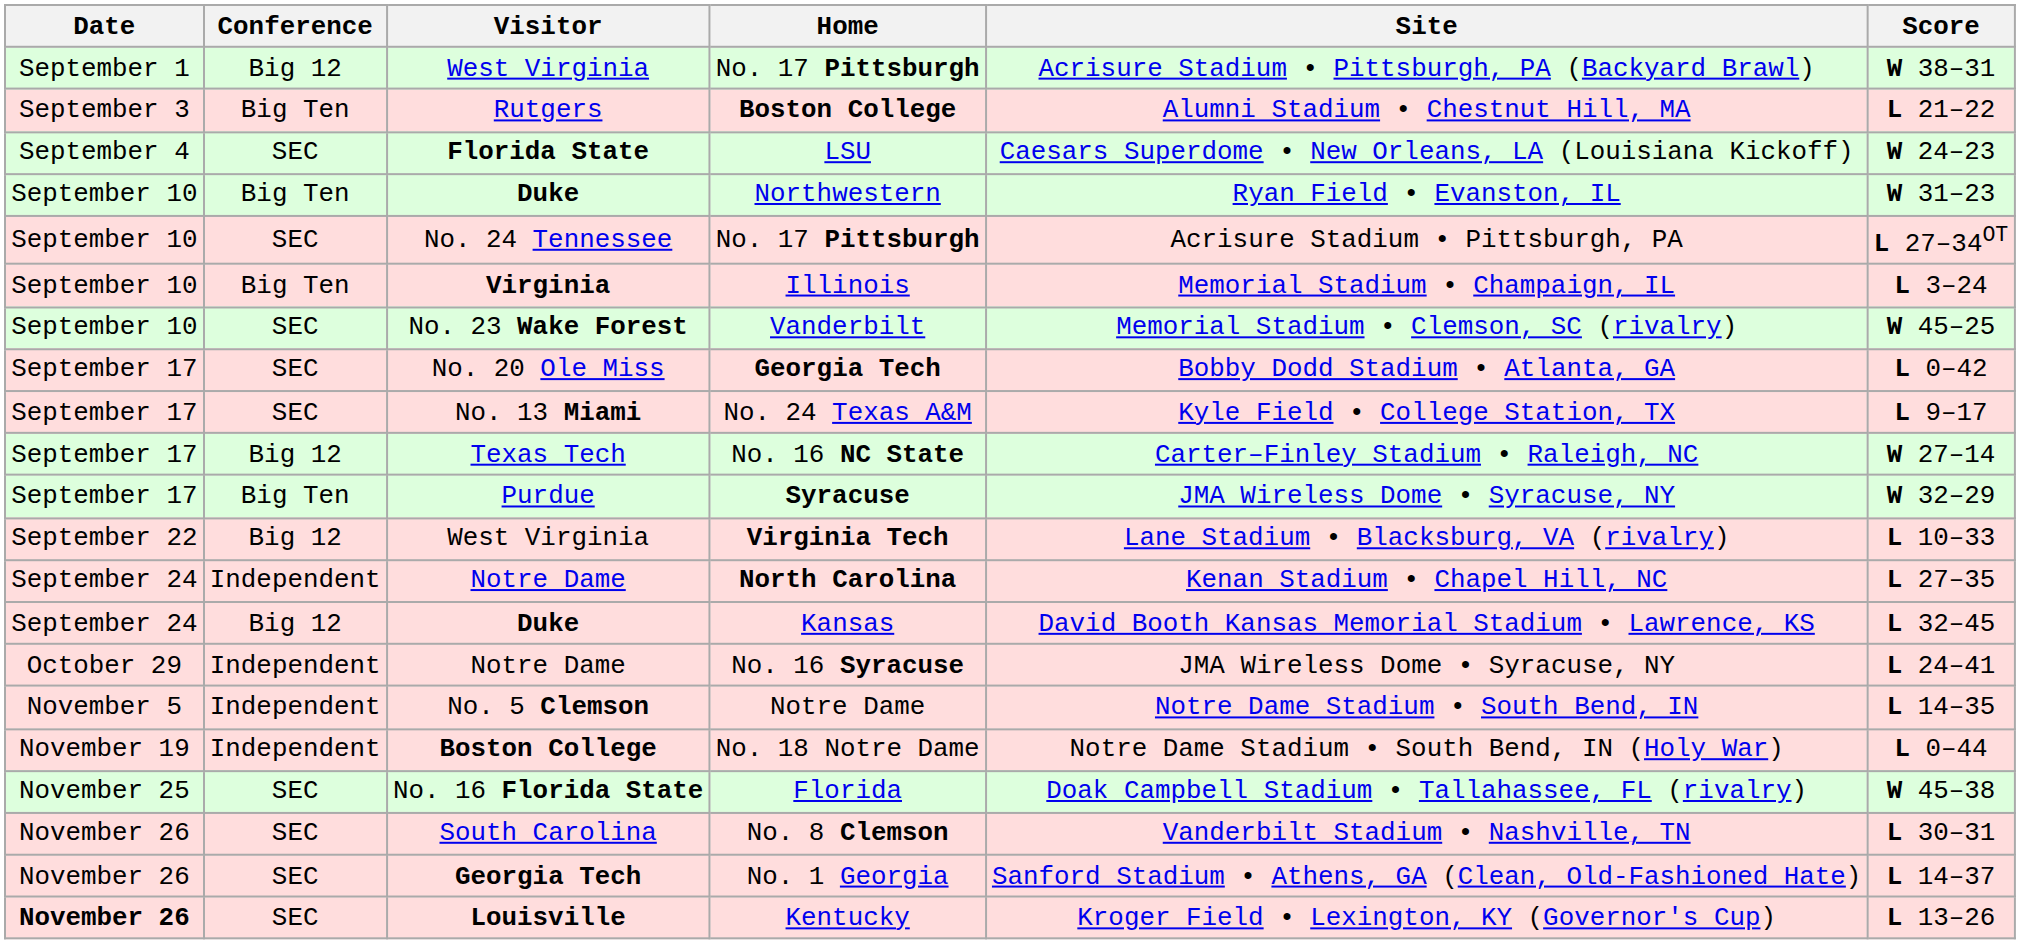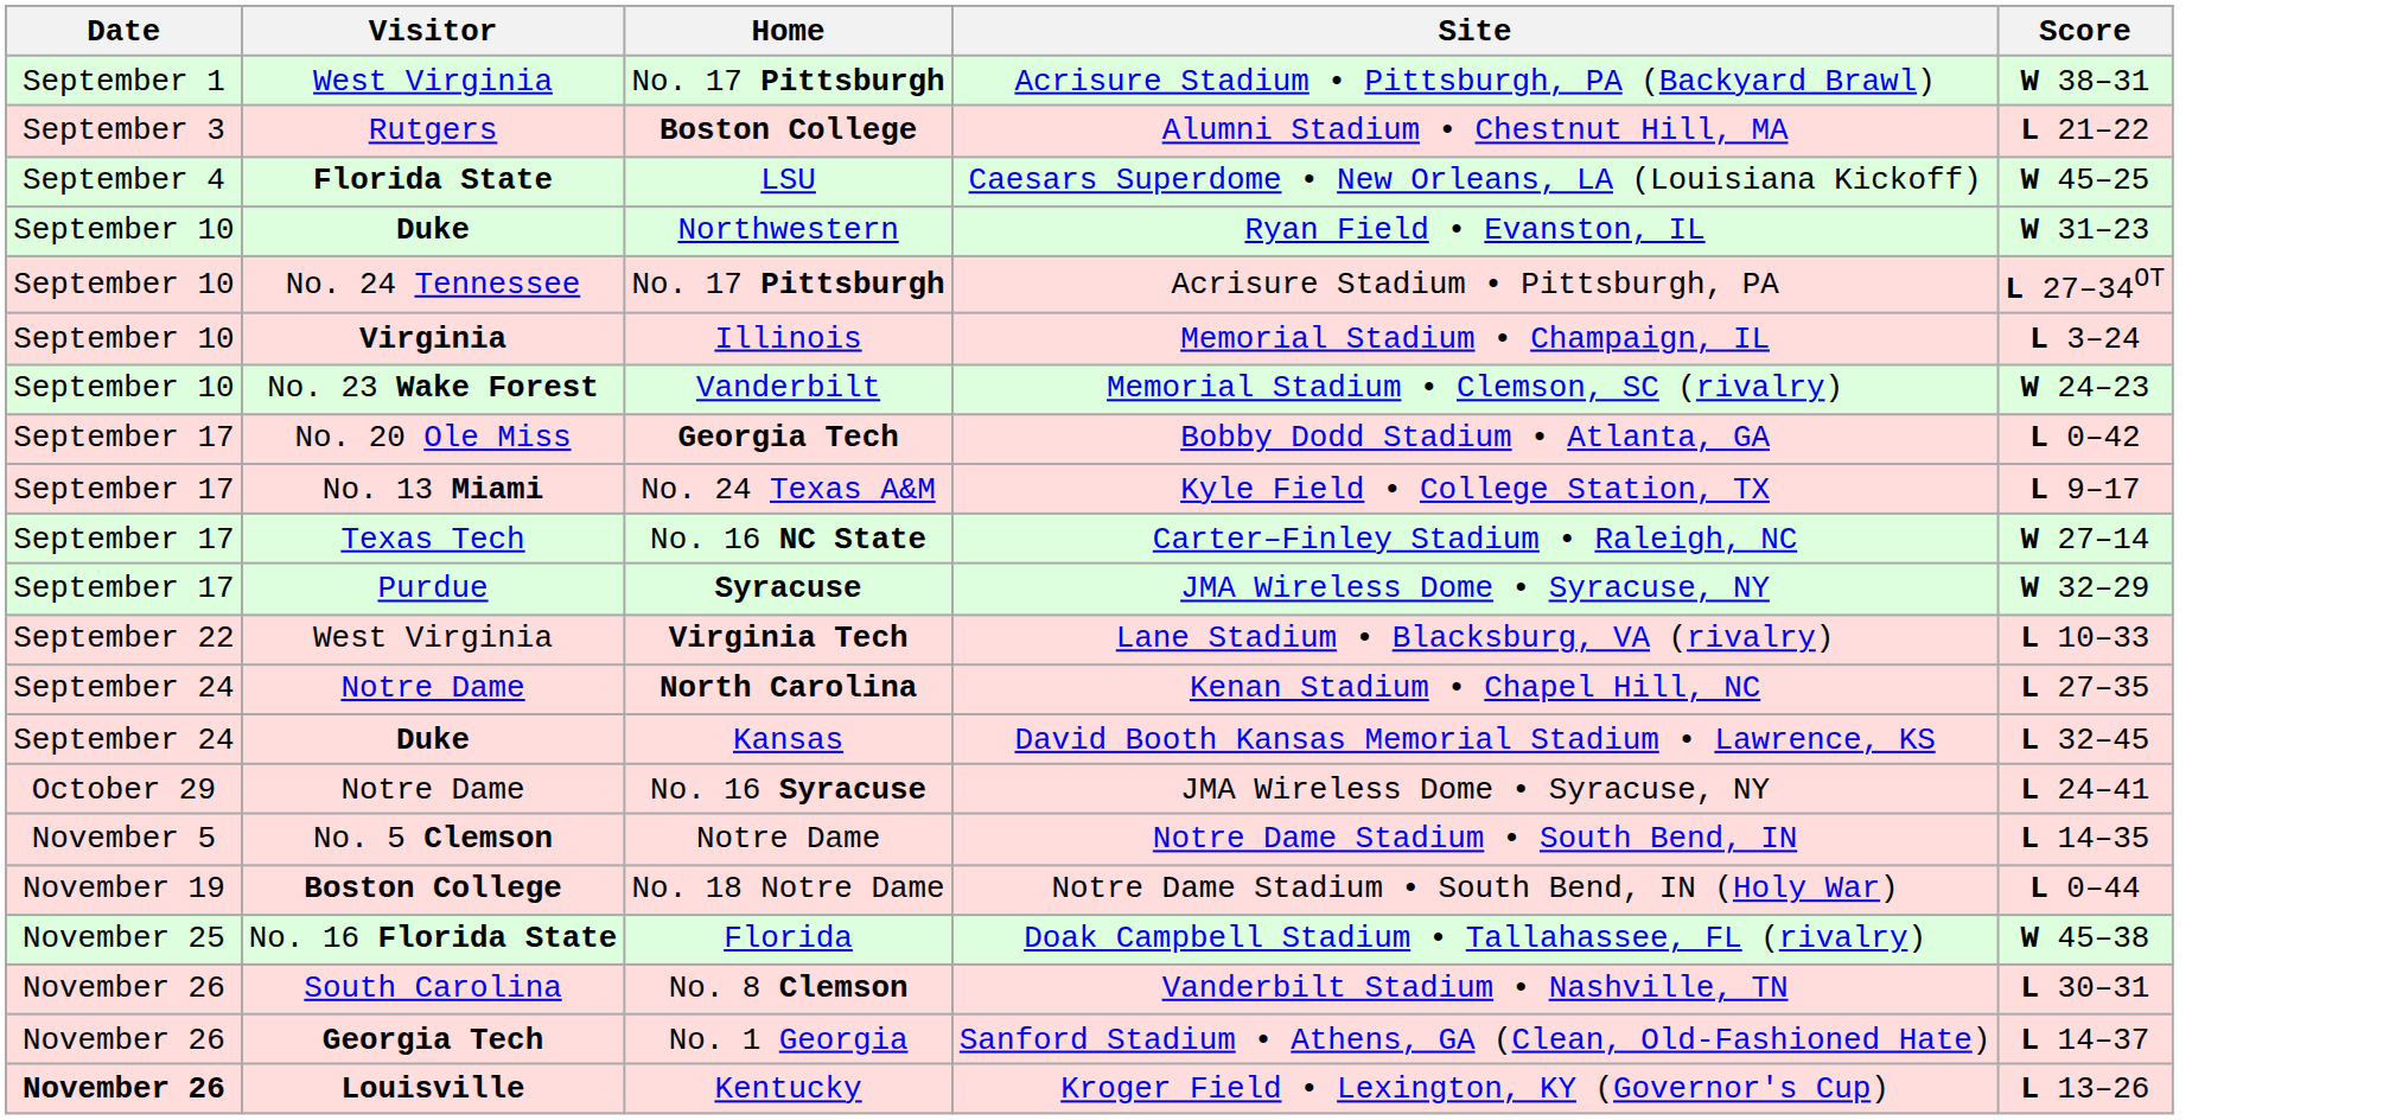- column: Conference | Big 12 | Big Ten | SEC | Big Ten | SEC | Big Ten | SEC | SEC | SEC | Big 12 | Big Ten | Big 12 | Independent | Big 12 | Independent | Independent | Independent | SEC | SEC | SEC | SEC
LSU | Score: W 24–23 -> W 45–25
Vanderbilt | Score: W 45–25 -> W 24–23
